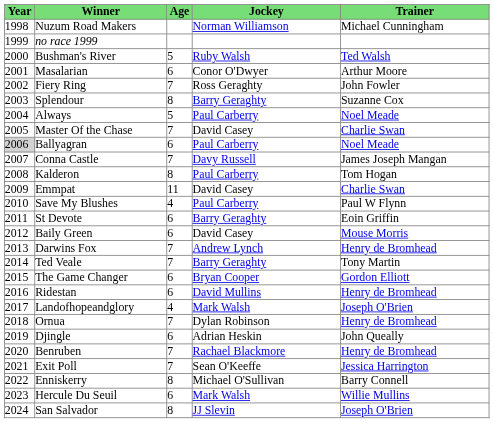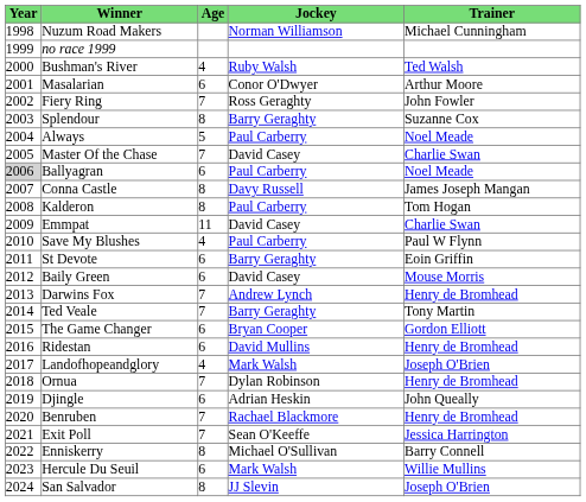Bushman's River | Age: 5 -> 4
Conna Castle | Age: 7 -> 8
